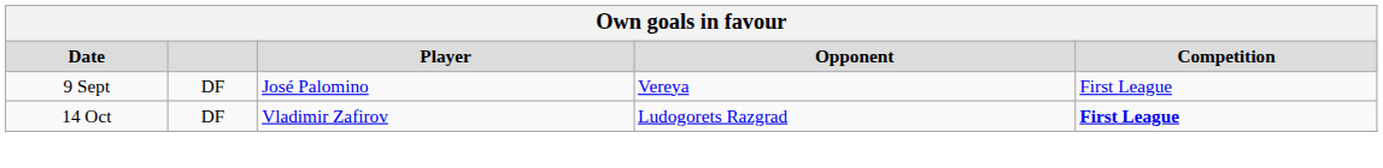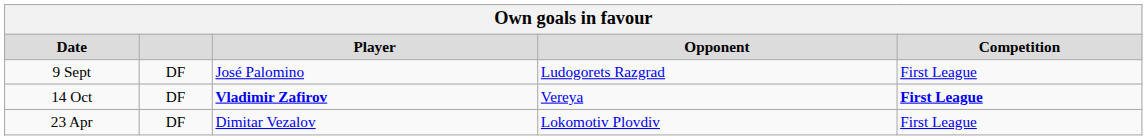9 Sept | Opponent: Vereya -> Ludogorets Razgrad
14 Oct | Player: normal -> bold
14 Oct | Opponent: Ludogorets Razgrad -> Vereya
+ row: 23 Apr | DF | Dimitar Vezalov | Lokomotiv Plovdiv | First League
